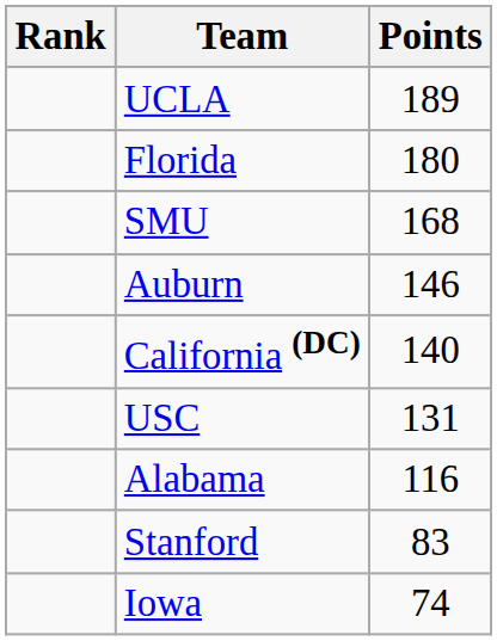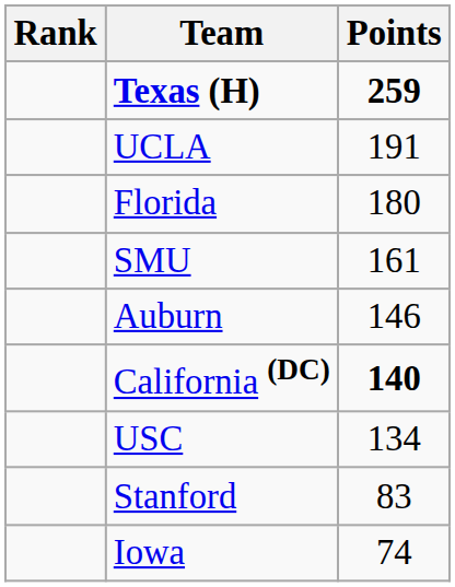+ row: Texas (H) | 259
UCLA | Points: 189 -> 191
SMU | Points: 168 -> 161
California (DC) | Points: normal -> bold
USC | Points: 131 -> 134
- row: Alabama | 116
